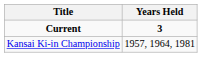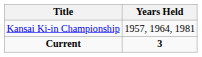rows swapped: Current <-> Kansai Ki-in Championship
